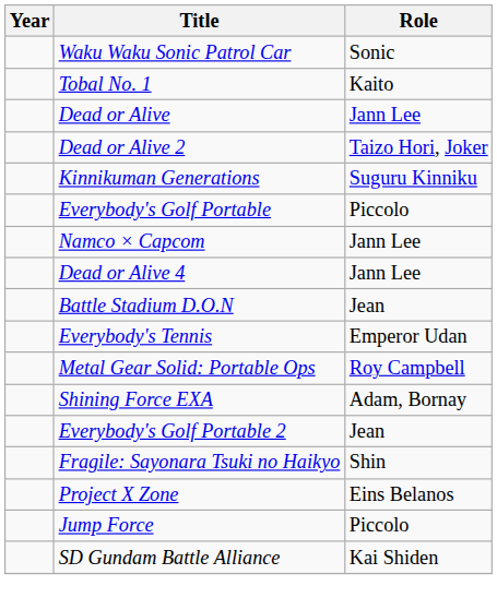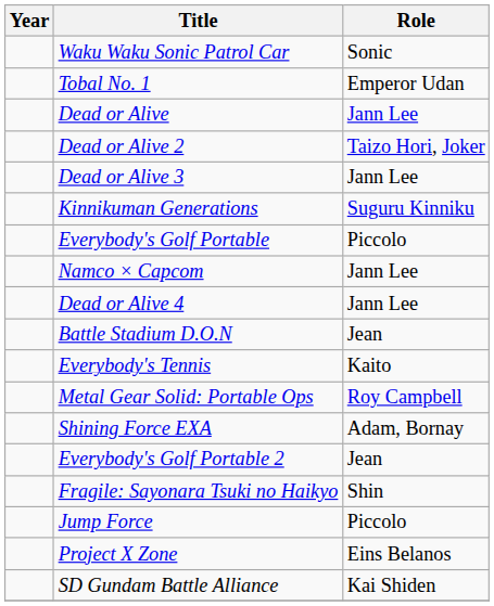Tobal No. 1 | Role: Kaito -> Emperor Udan
+ row: Dead or Alive 3 | Jann Lee
Everybody's Tennis | Role: Emperor Udan -> Kaito
rows swapped: Project X Zone <-> Jump Force
